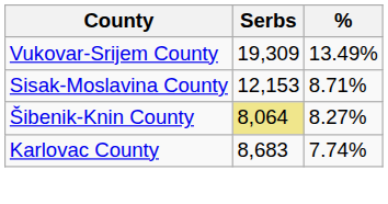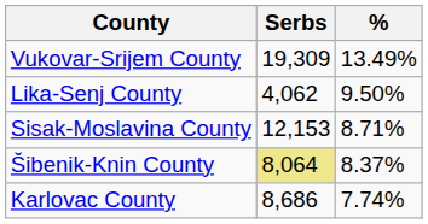+ row: Lika-Senj County | 4,062 | 9.50%
Šibenik-Knin County | %: 8.27% -> 8.37%
Karlovac County | Serbs: 8,683 -> 8,686
